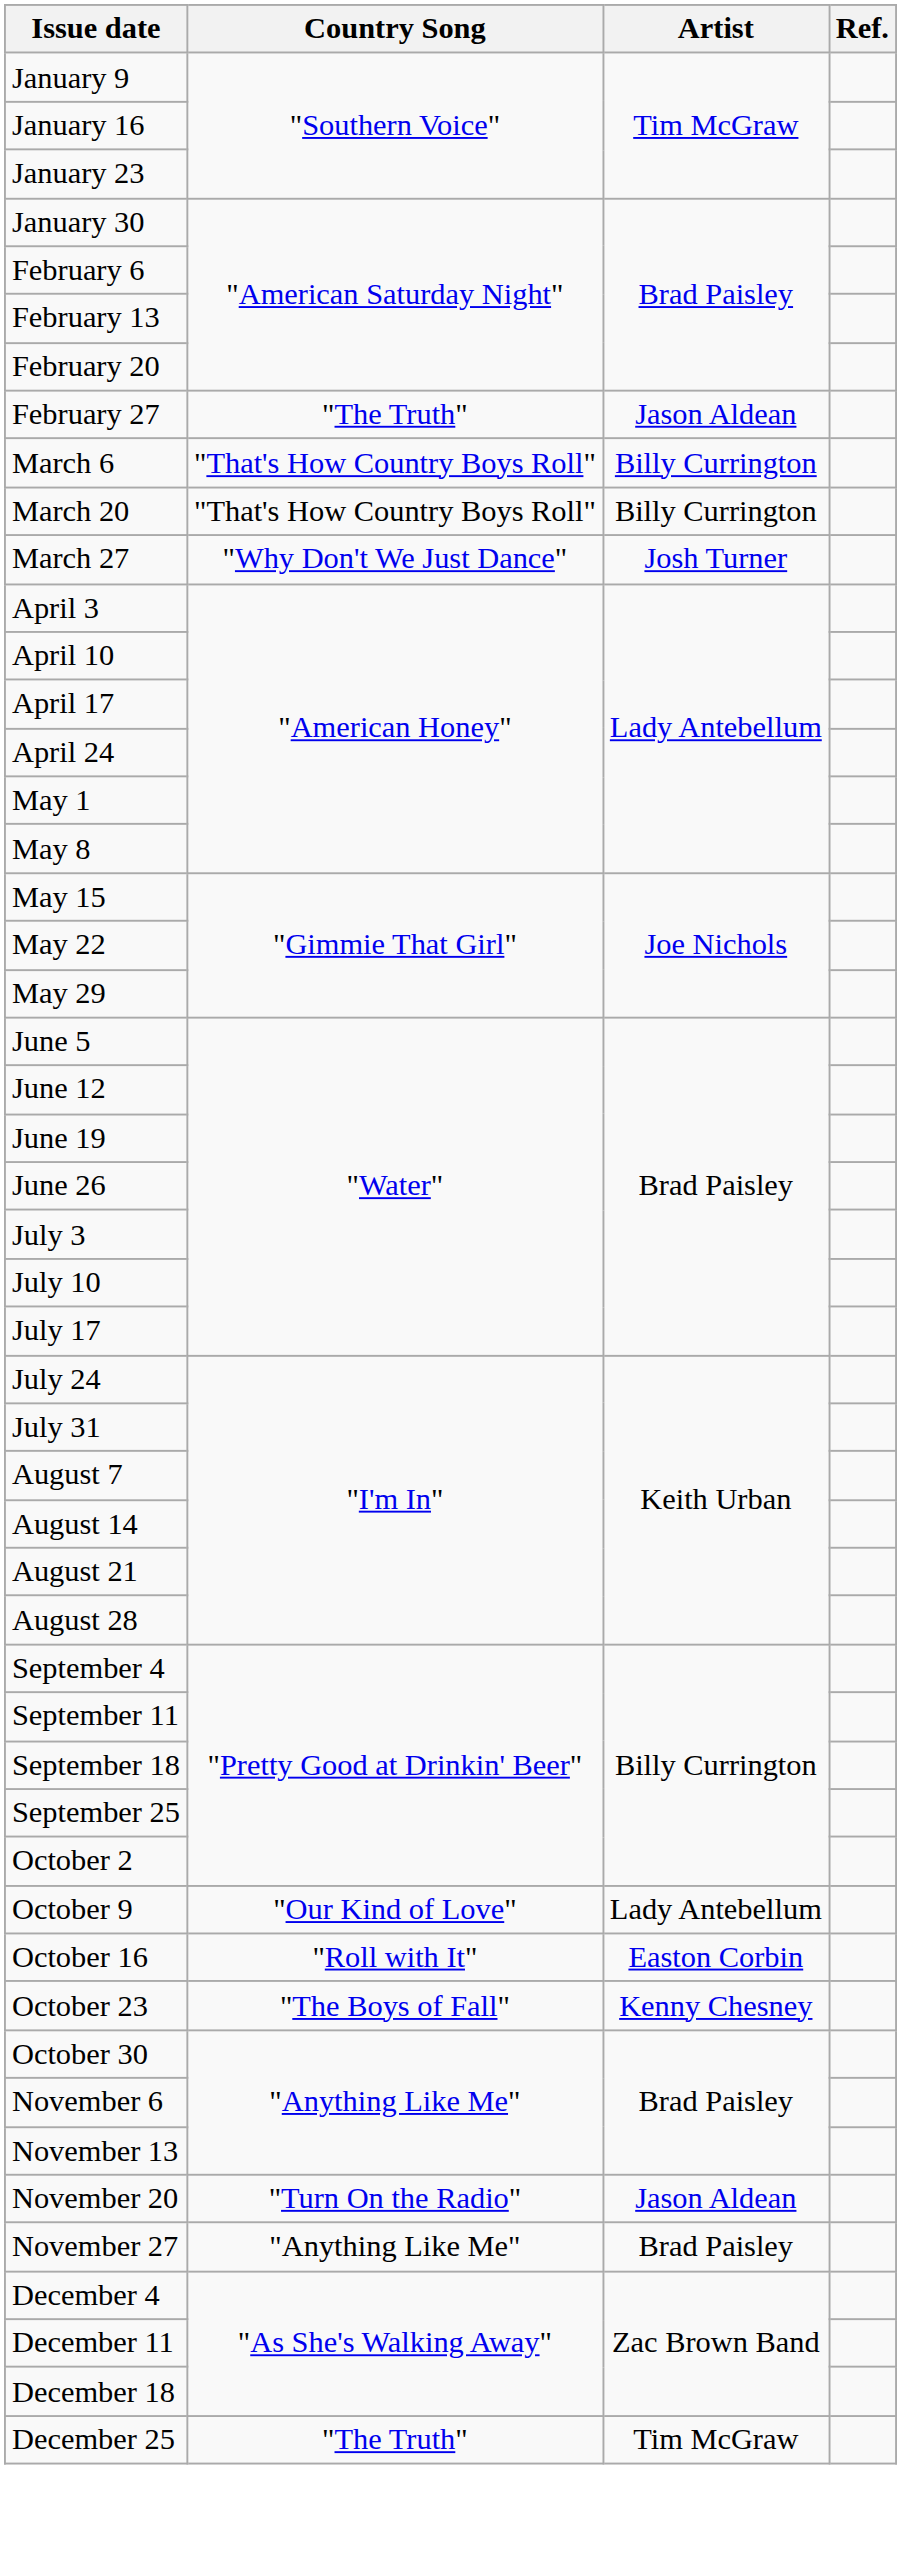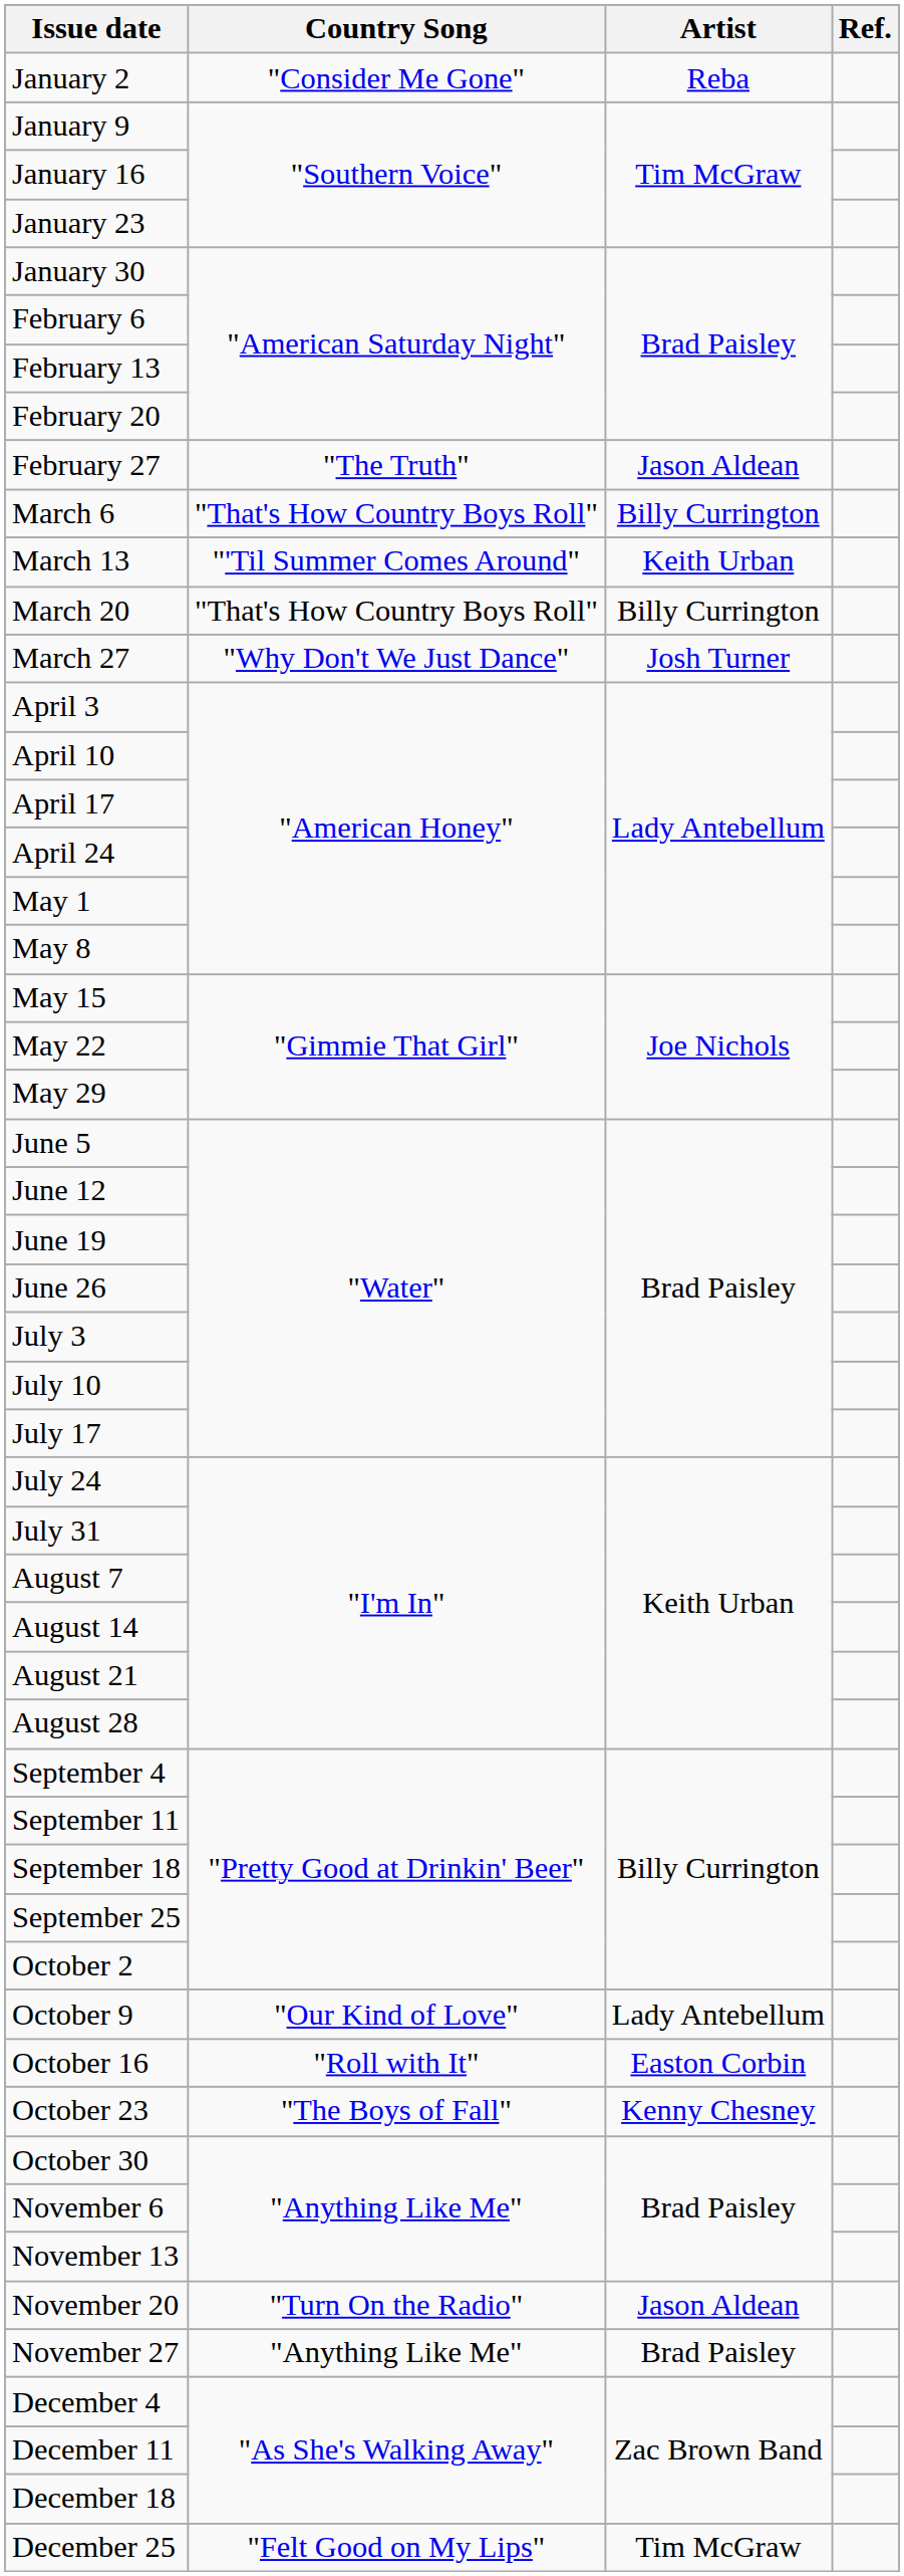+ row: January 2 | "Consider Me Gone" | Reba
+ row: March 13 | "'Til Summer Comes Around" | Keith Urban
December 25 | Country Song: "The Truth" -> "Felt Good on My Lips"
